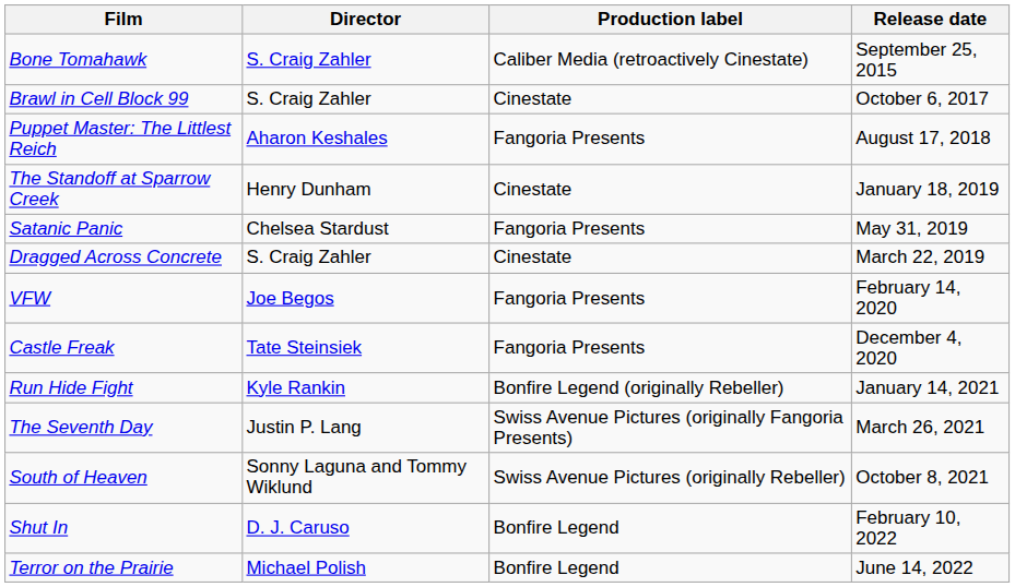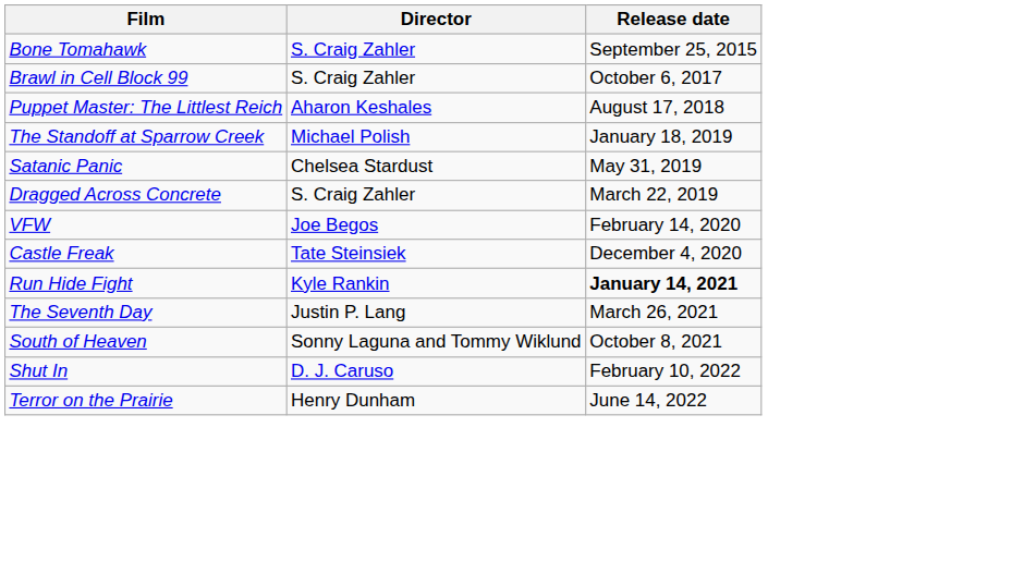- column: Production label | Caliber Media (retroactively Cinestate) | Cinestate | Fangoria Presents | Cinestate | Fangoria Presents | Cinestate | Fangoria Presents | Fangoria Presents | Bonfire Legend (originally Rebeller) | Swiss Avenue Pictures (originally Fangoria Presents) | Swiss Avenue Pictures (originally Rebeller) | Bonfire Legend | Bonfire Legend
The Standoff at Sparrow Creek | Director: Henry Dunham -> Michael Polish
Run Hide Fight | Release date: normal -> bold
Terror on the Prairie | Director: Michael Polish -> Henry Dunham
